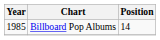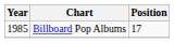Billboard Pop Albums | Position: 14 -> 17
